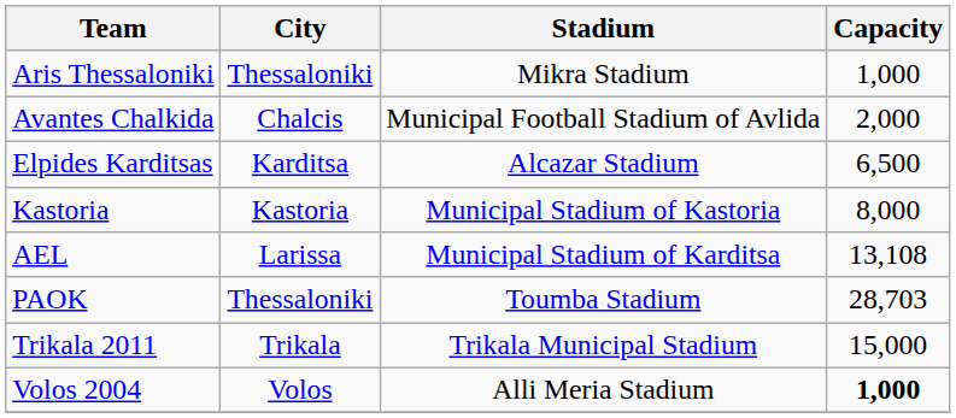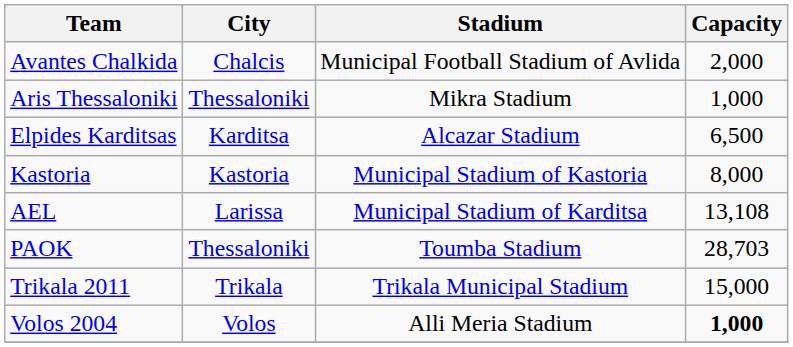rows swapped: Aris Thessaloniki <-> Avantes Chalkida
